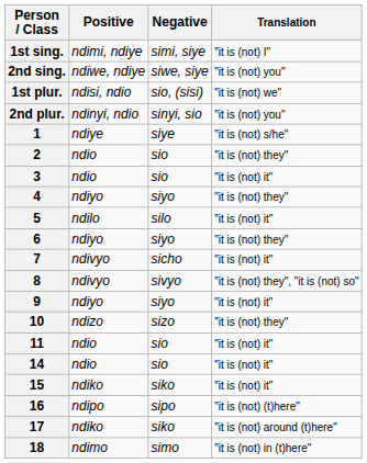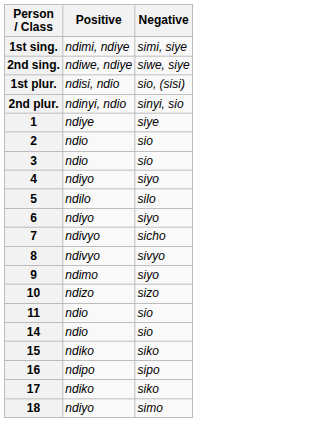- column: Translation | "it is (not) I" | "it is (not) you" | "it is (not) we" | "it is (not) you" | "it is (not) s/he" | "it is (not) they" | "it is (not) it" | "it is (not) they" | "it is (not) it" | "it is (not) they" | "it is (not) it" | "it is (not) they", "it is (not) so" | "it is (not) it" | "it is (not) they" | "it is (not) it" | "it is (not) it" | "it is (not) it" | "it is (not) (t)here" | "it is (not) around (t)here" | "it is (not) in (t)here"
9 | Positive: ndiyo -> ndimo
18 | Positive: ndimo -> ndiyo
